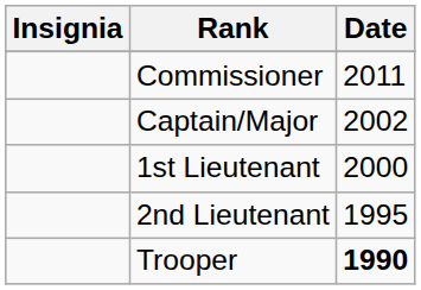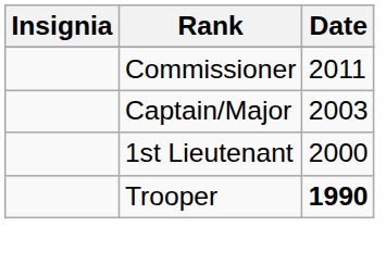Captain/Major | Date: 2002 -> 2003
- row: 2nd Lieutenant | 1995
